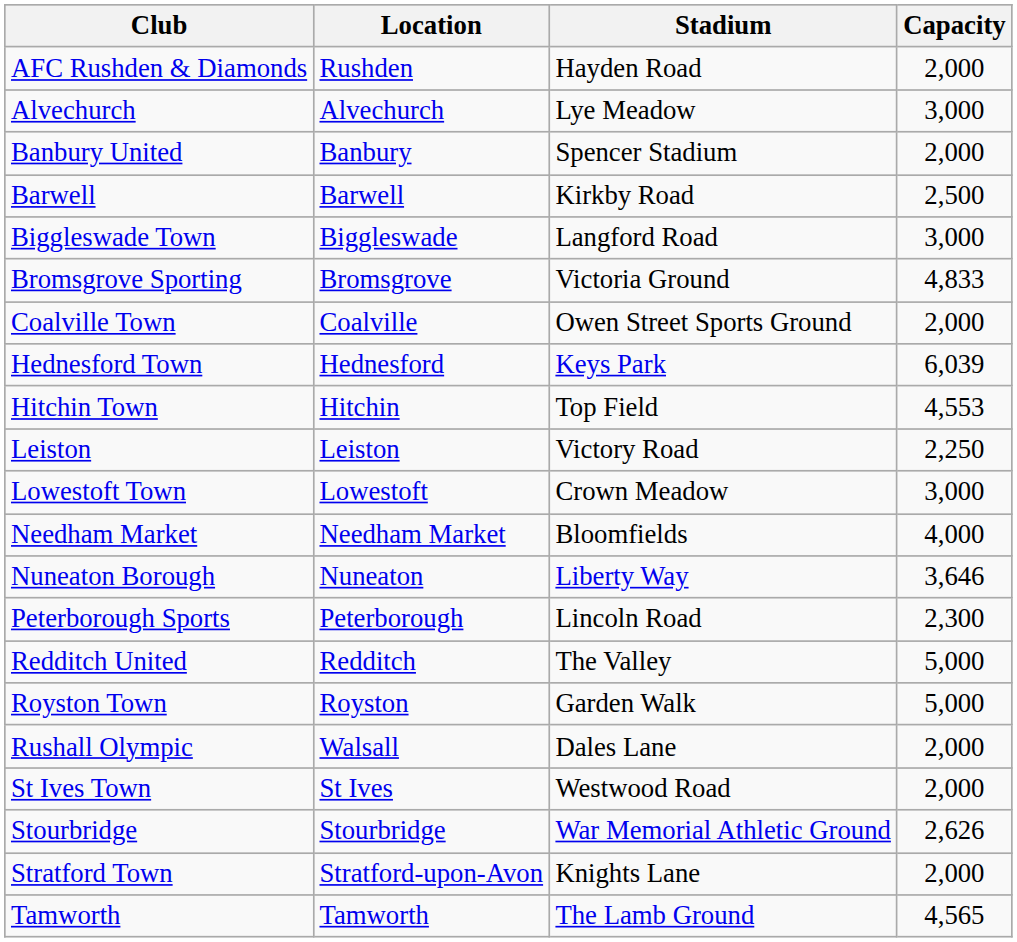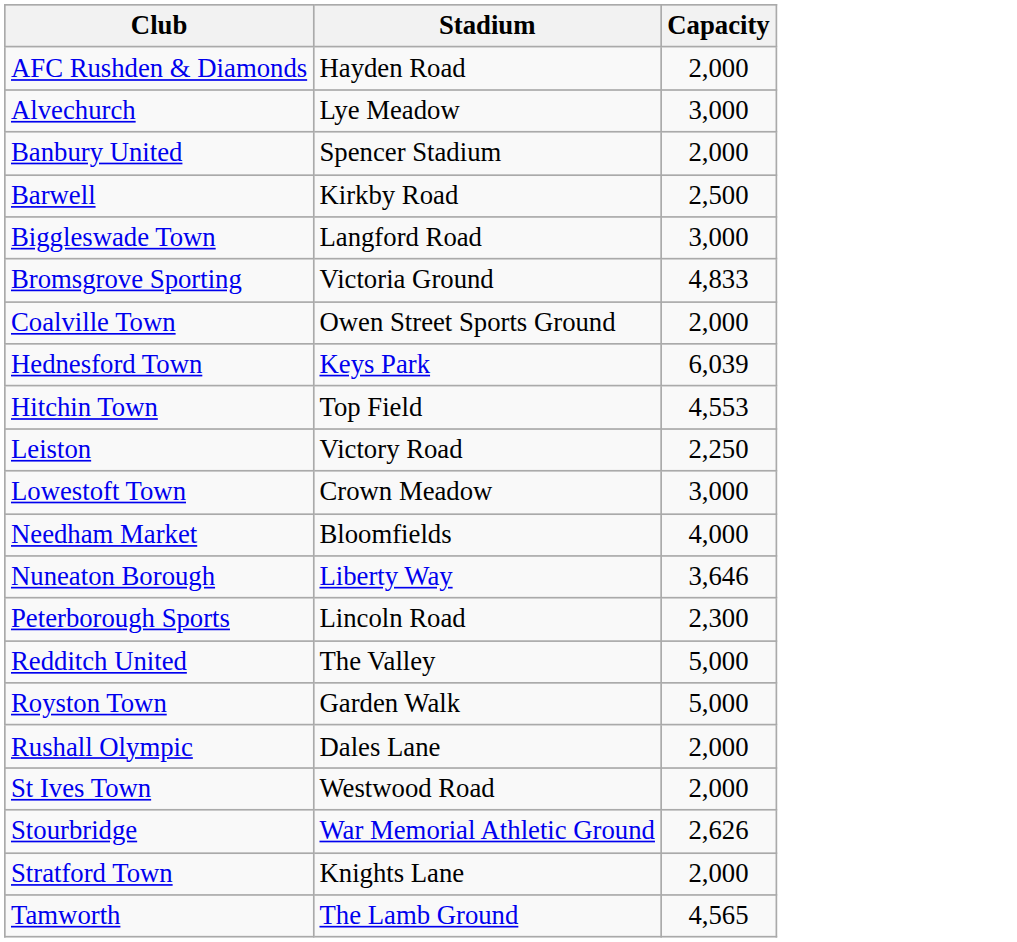- column: Location | Rushden | Alvechurch | Banbury | Barwell | Biggleswade | Bromsgrove | Coalville | Hednesford | Hitchin | Leiston | Lowestoft | Needham Market | Nuneaton | Peterborough | Redditch | Royston | Walsall | St Ives | Stourbridge | Stratford-upon-Avon | Tamworth
